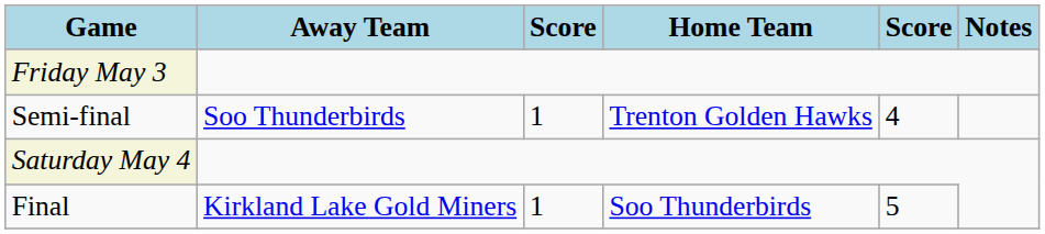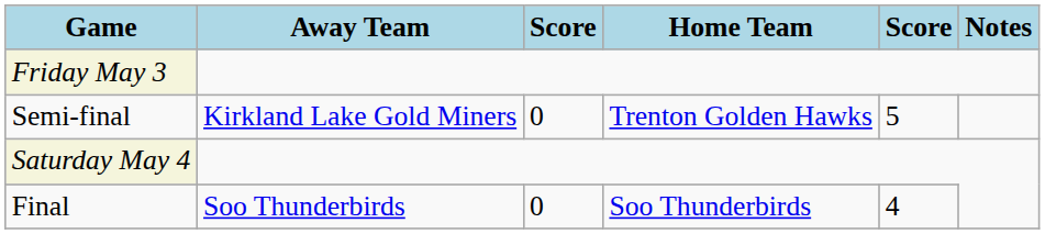Semi-final | Away Team: Soo Thunderbirds -> Kirkland Lake Gold Miners
Semi-final | column 3: 1 -> 0
Semi-final | column 5: 4 -> 5
Final | Away Team: Kirkland Lake Gold Miners -> Soo Thunderbirds
Final | column 3: 1 -> 0
Final | column 5: 5 -> 4
